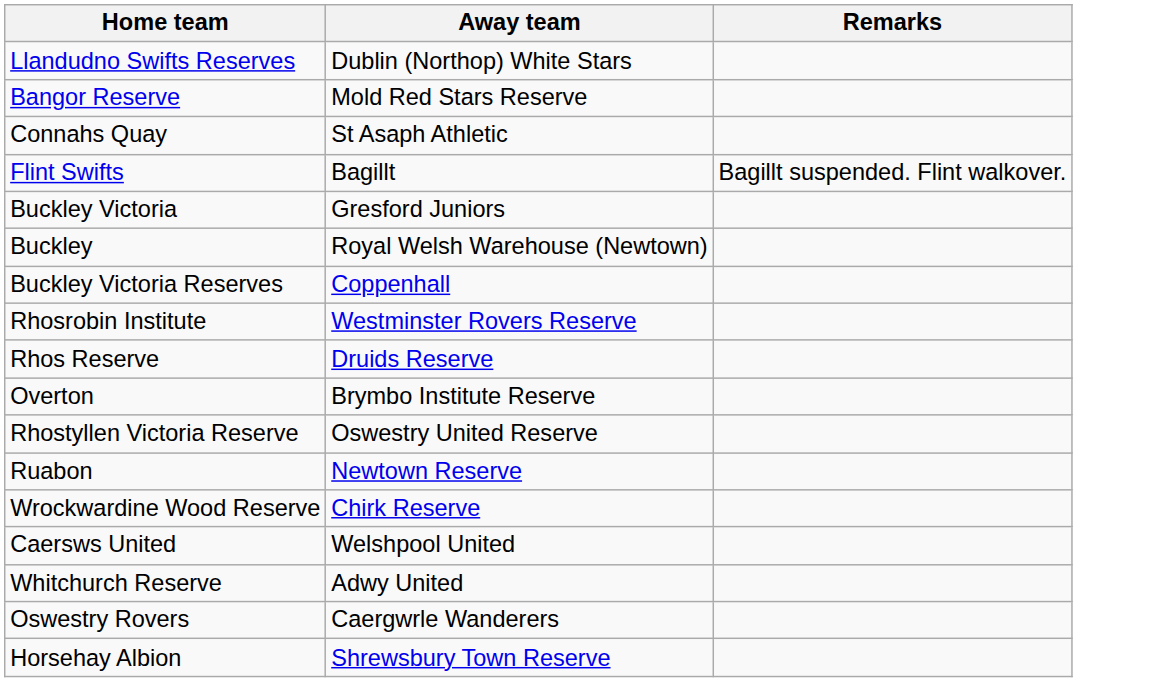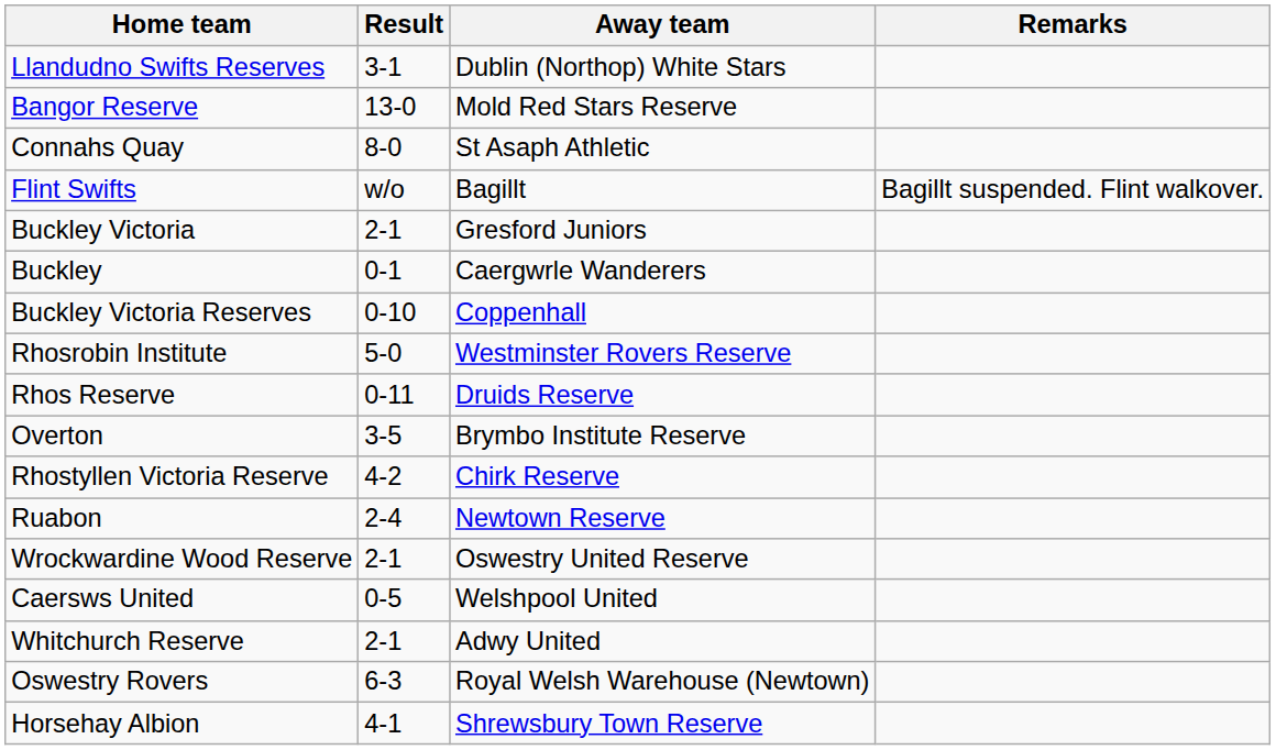+ column: Result | 3-1 | 13-0 | 8-0 | w/o | 2-1 | 0-1 | 0-10 | 5-0 | 0-11 | 3-5 | 4-2 | 2-4 | 2-1 | 0-5 | 2-1 | 6-3 | 4-1
Buckley | Away team: Royal Welsh Warehouse (Newtown) -> Caergwrle Wanderers
Rhostyllen Victoria Reserve | Away team: Oswestry United Reserve -> Chirk Reserve
Wrockwardine Wood Reserve | Away team: Chirk Reserve -> Oswestry United Reserve
Oswestry Rovers | Away team: Caergwrle Wanderers -> Royal Welsh Warehouse (Newtown)
